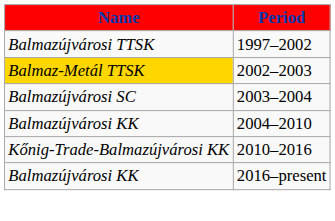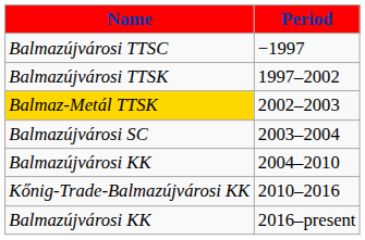+ row: Balmazújvárosi TTSC | −1997
